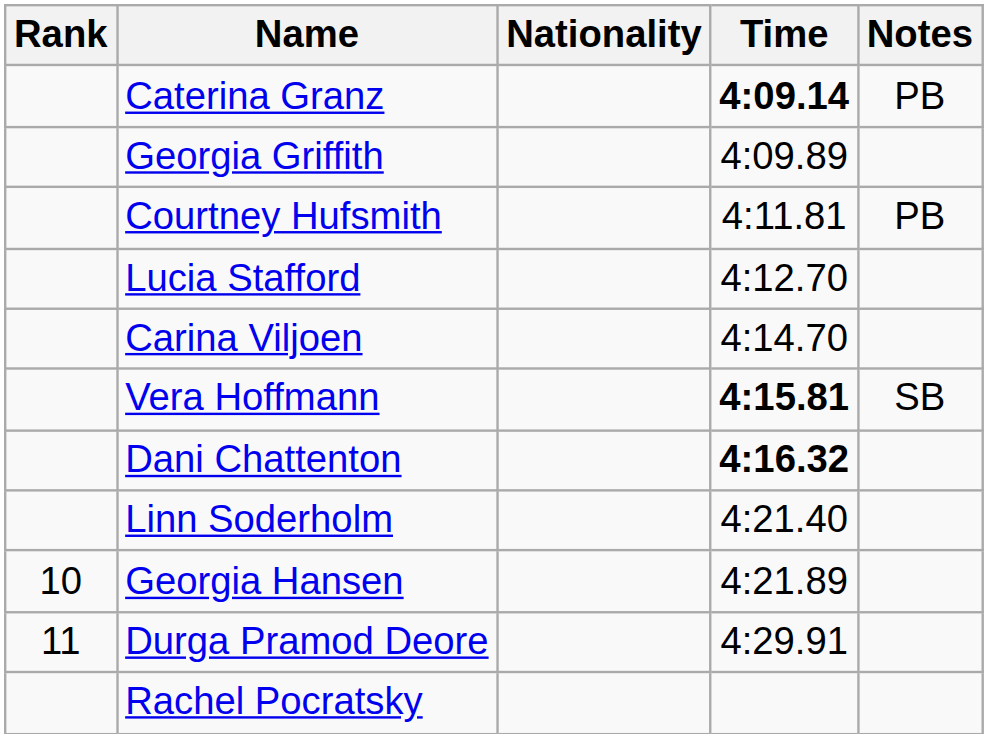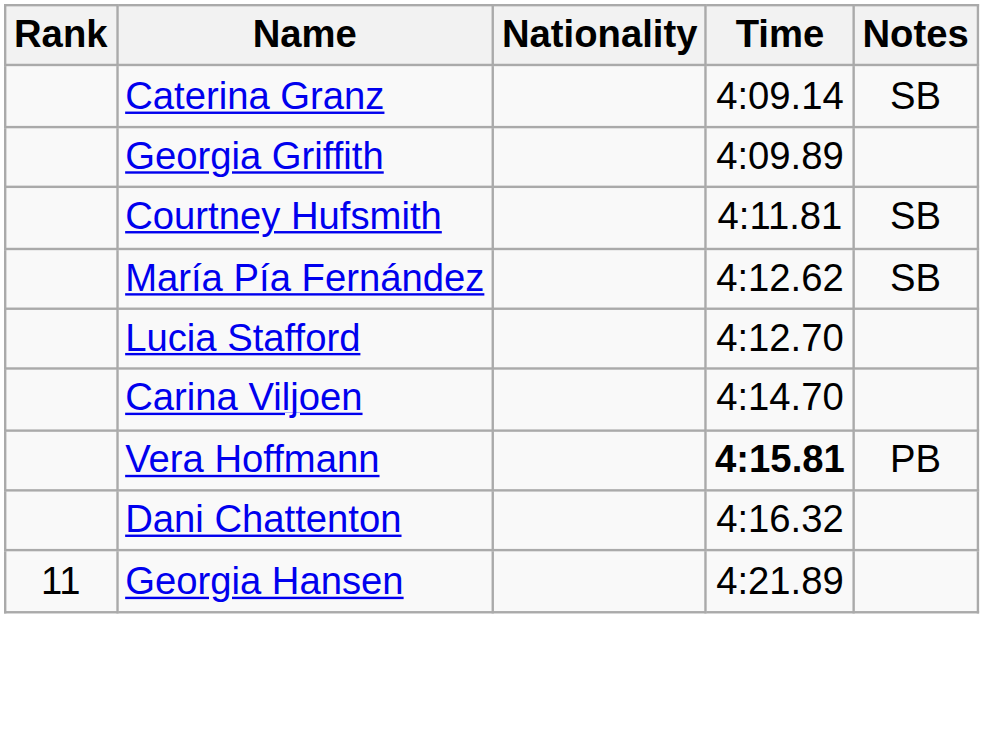Caterina Granz | Time: bold -> normal
Caterina Granz | Notes: PB -> SB
Courtney Hufsmith | Notes: PB -> SB
+ row: María Pía Fernández | 4:12.62 | SB
Vera Hoffmann | Notes: SB -> PB
Dani Chattenton | Time: bold -> normal
- row: Linn Soderholm | 4:21.40
Georgia Hansen | Rank: 10 -> 11
- row: 11 | Durga Pramod Deore | 4:29.91
- row: Rachel Pocratsky
